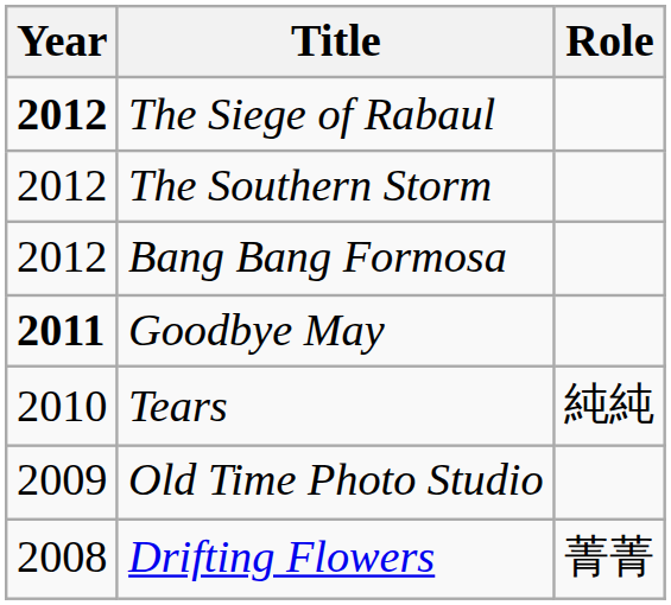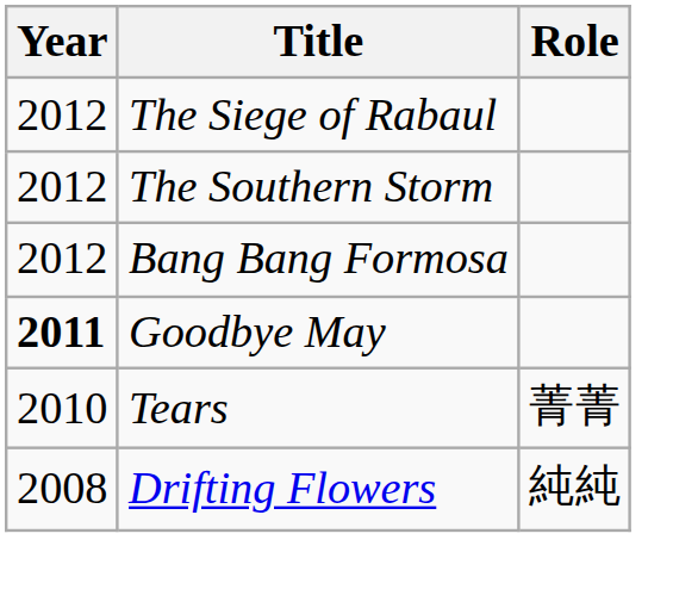The Siege of Rabaul | Year: bold -> normal
Tears | Role: 純純 -> 菁菁
- row: 2009 | Old Time Photo Studio
Drifting Flowers | Role: 菁菁 -> 純純
